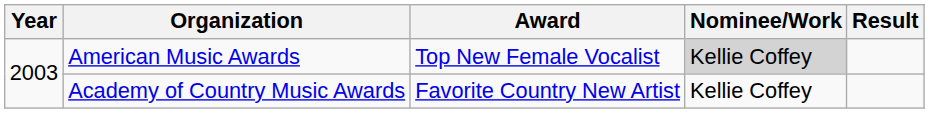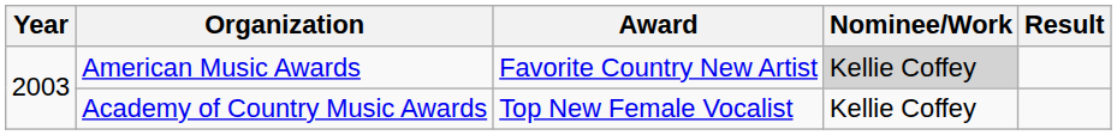American Music Awards | Award: Top New Female Vocalist -> Favorite Country New Artist
Academy of Country Music Awards | Award: Favorite Country New Artist -> Top New Female Vocalist
